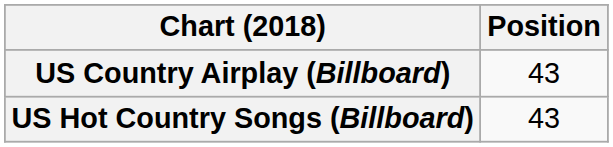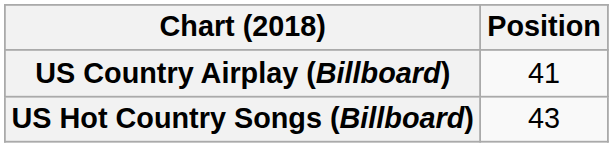US Country Airplay (Billboard) | Position: 43 -> 41
